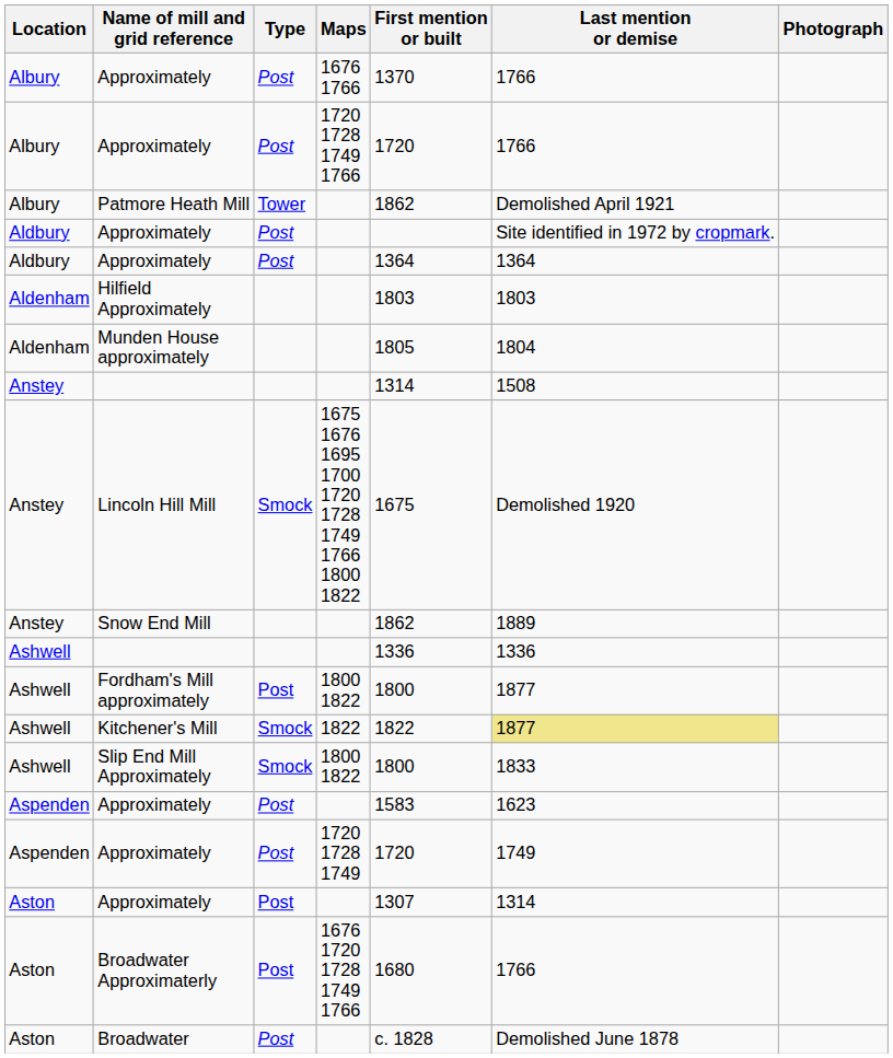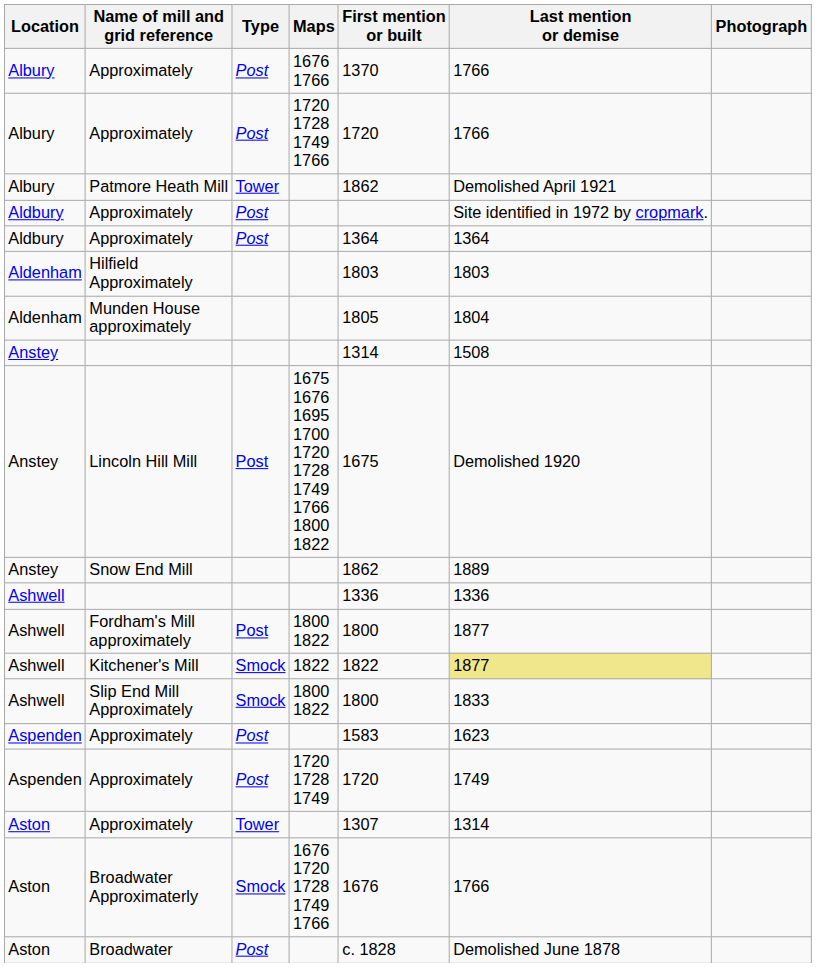Lincoln Hill Mill | Type: Smock -> Post
Aston / Approximately | Type: Post -> Tower
Broadwater Approximaterly | Type: Post -> Smock
Broadwater Approximaterly | First mention or built: 1680 -> 1676
